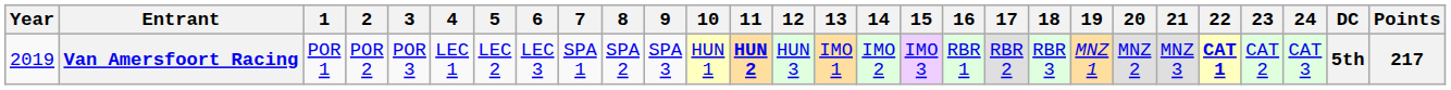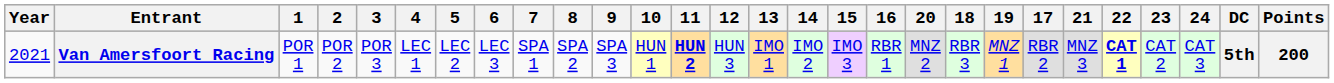columns swapped: 17 <-> 20
Van Amersfoort Racing | Year: 2019 -> 2021
Van Amersfoort Racing | Points: 217 -> 200
